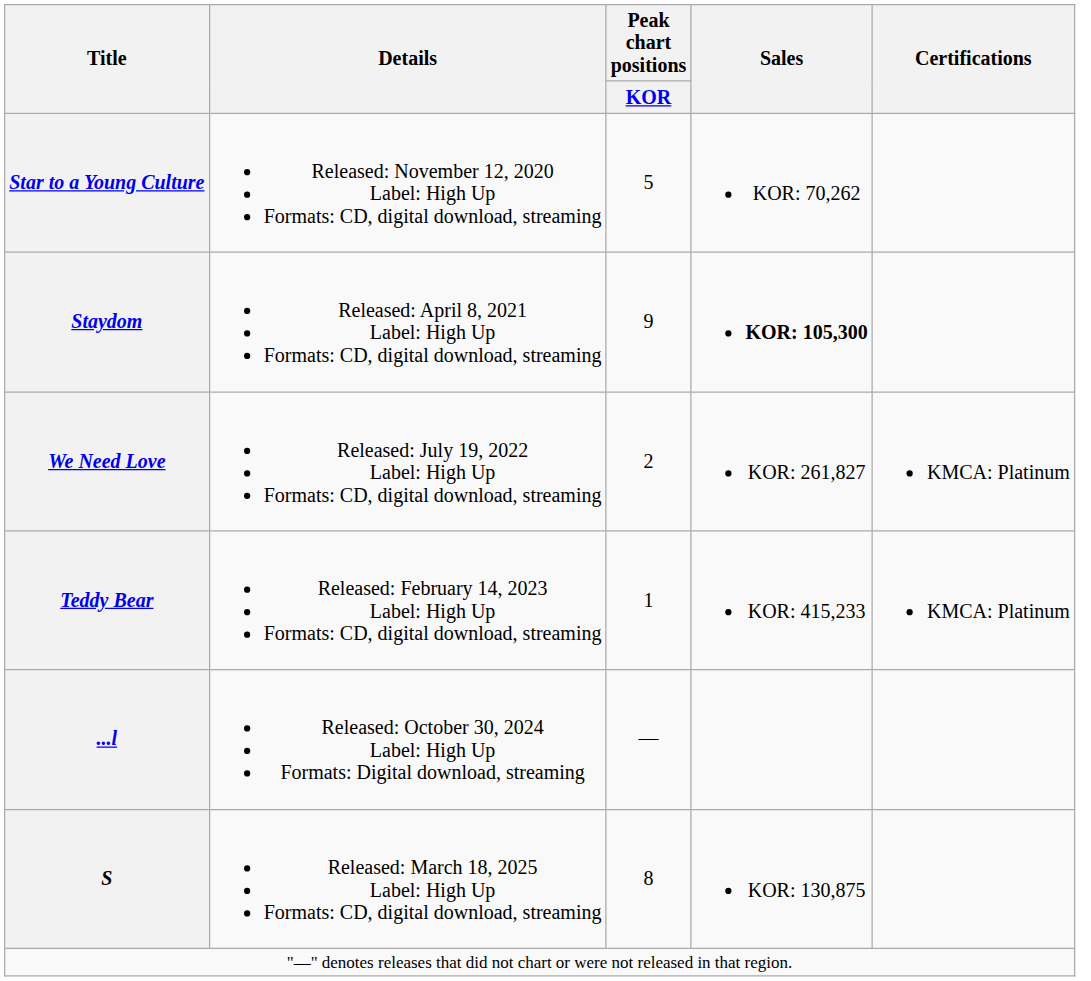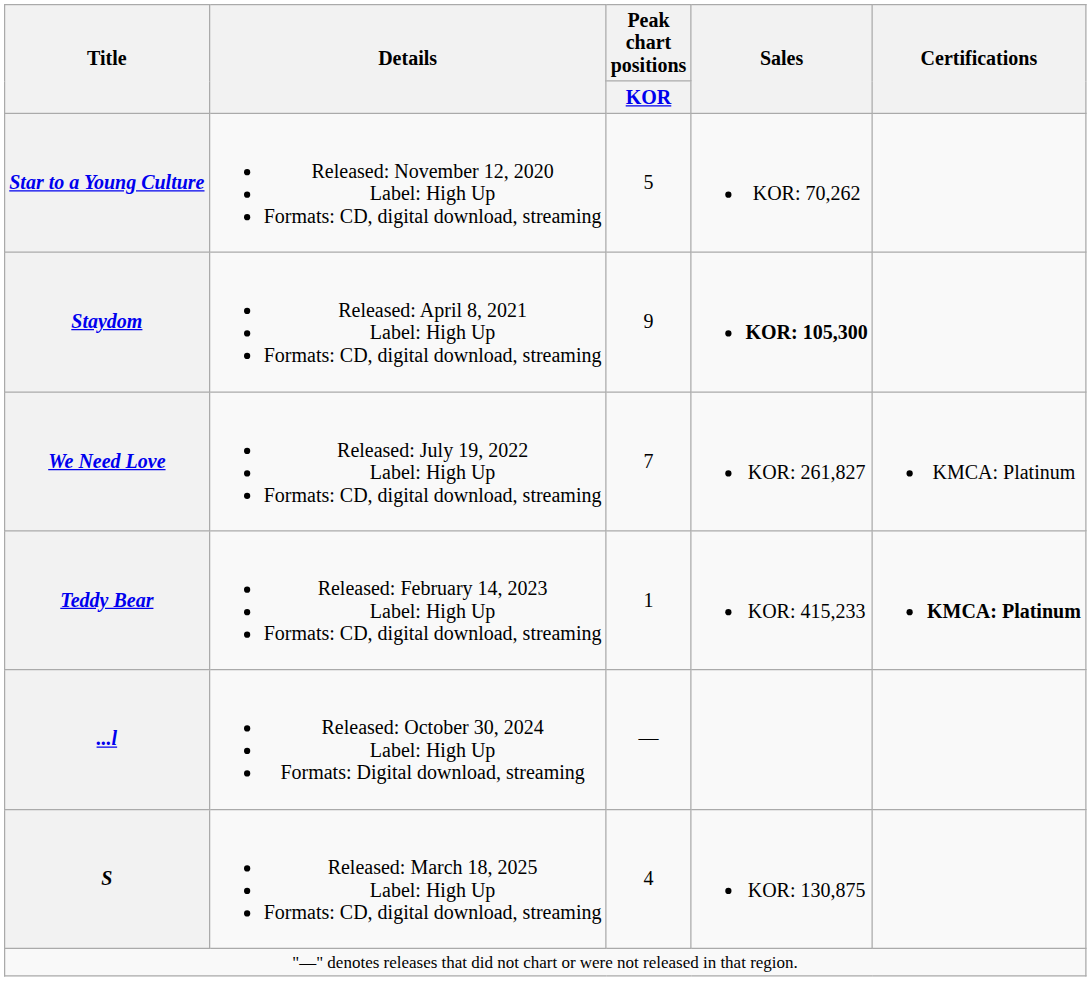We Need Love | Peak chart positions / KOR: 2 -> 7
Teddy Bear | Certifications: normal -> bold
S | Peak chart positions / KOR: 8 -> 4
